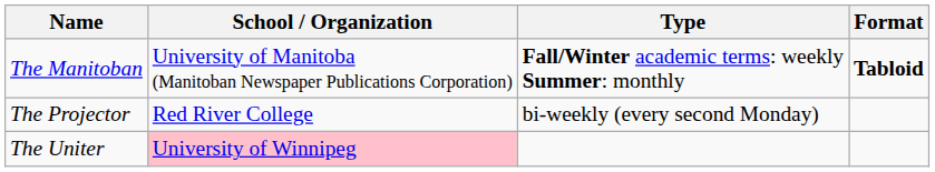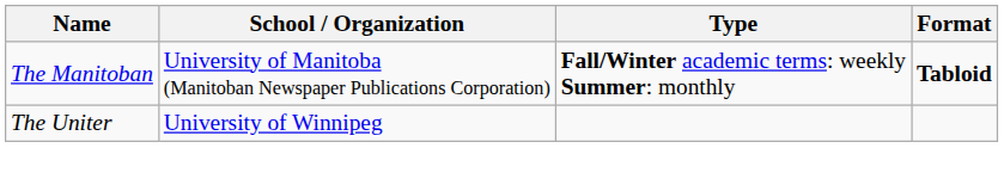- row: The Projector | Red River College | bi-weekly (every second Monday)
The Uniter | School / Organization: pink background -> no background
